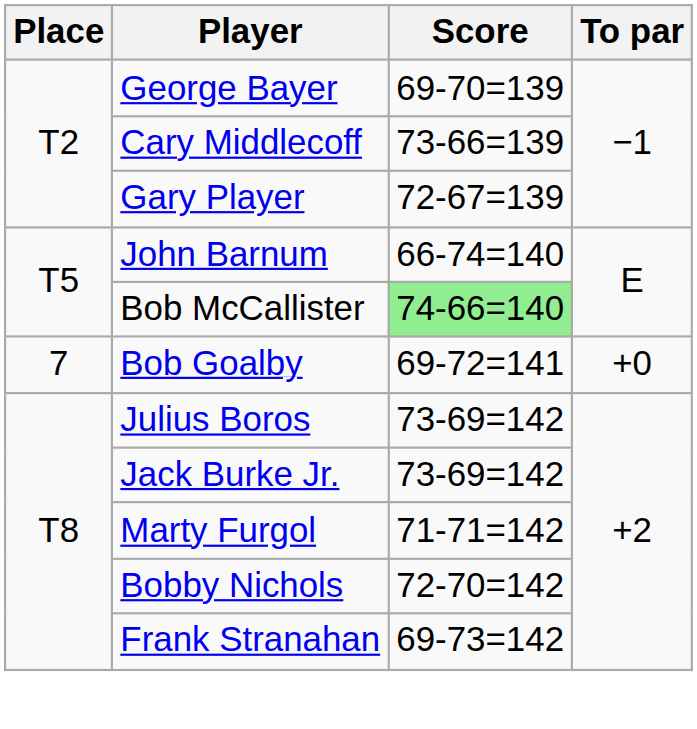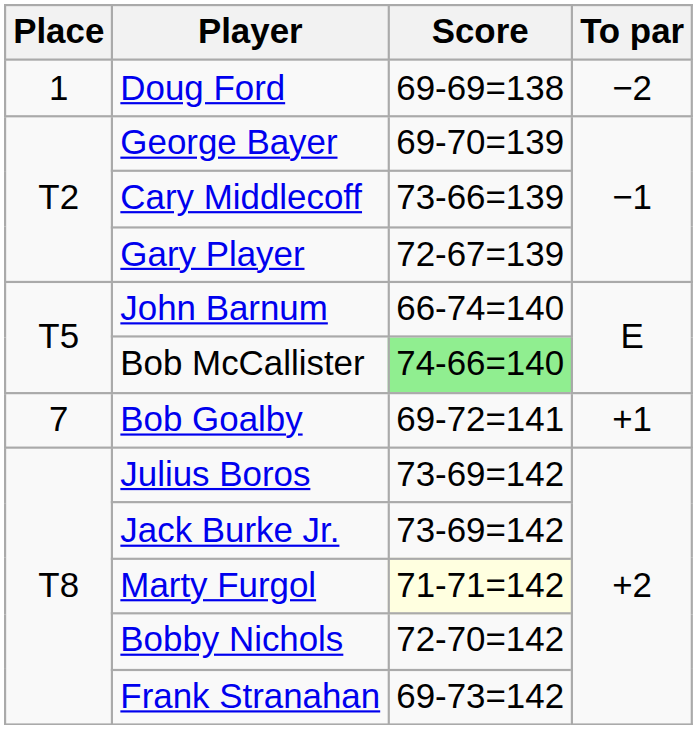+ row: 1 | Doug Ford | 69-69=138 | −2
Bob Goalby | To par: +0 -> +1
Marty Furgol | Score: no background -> lightyellow background
